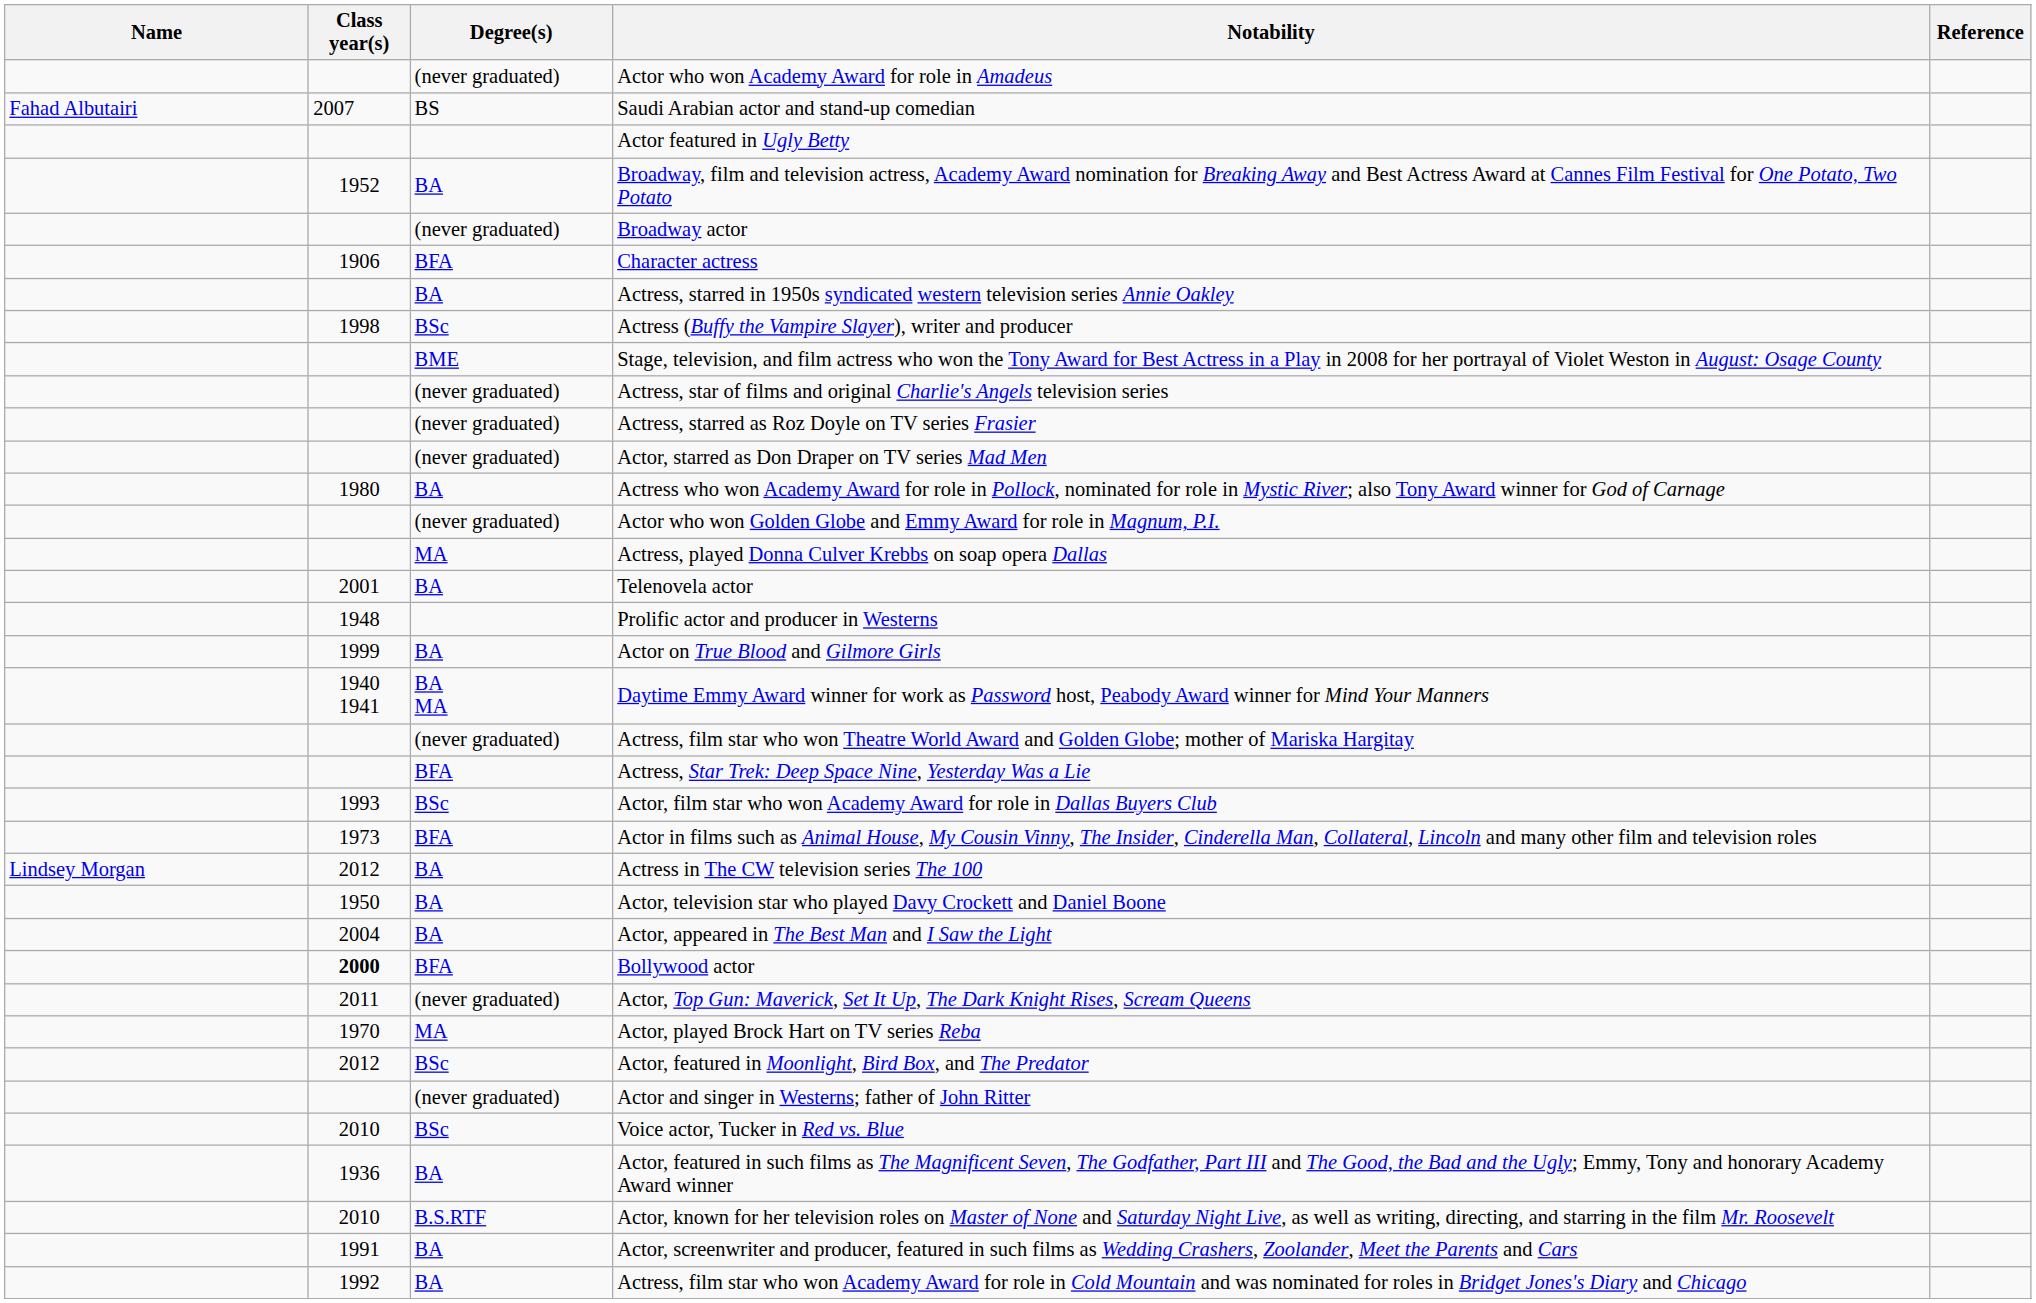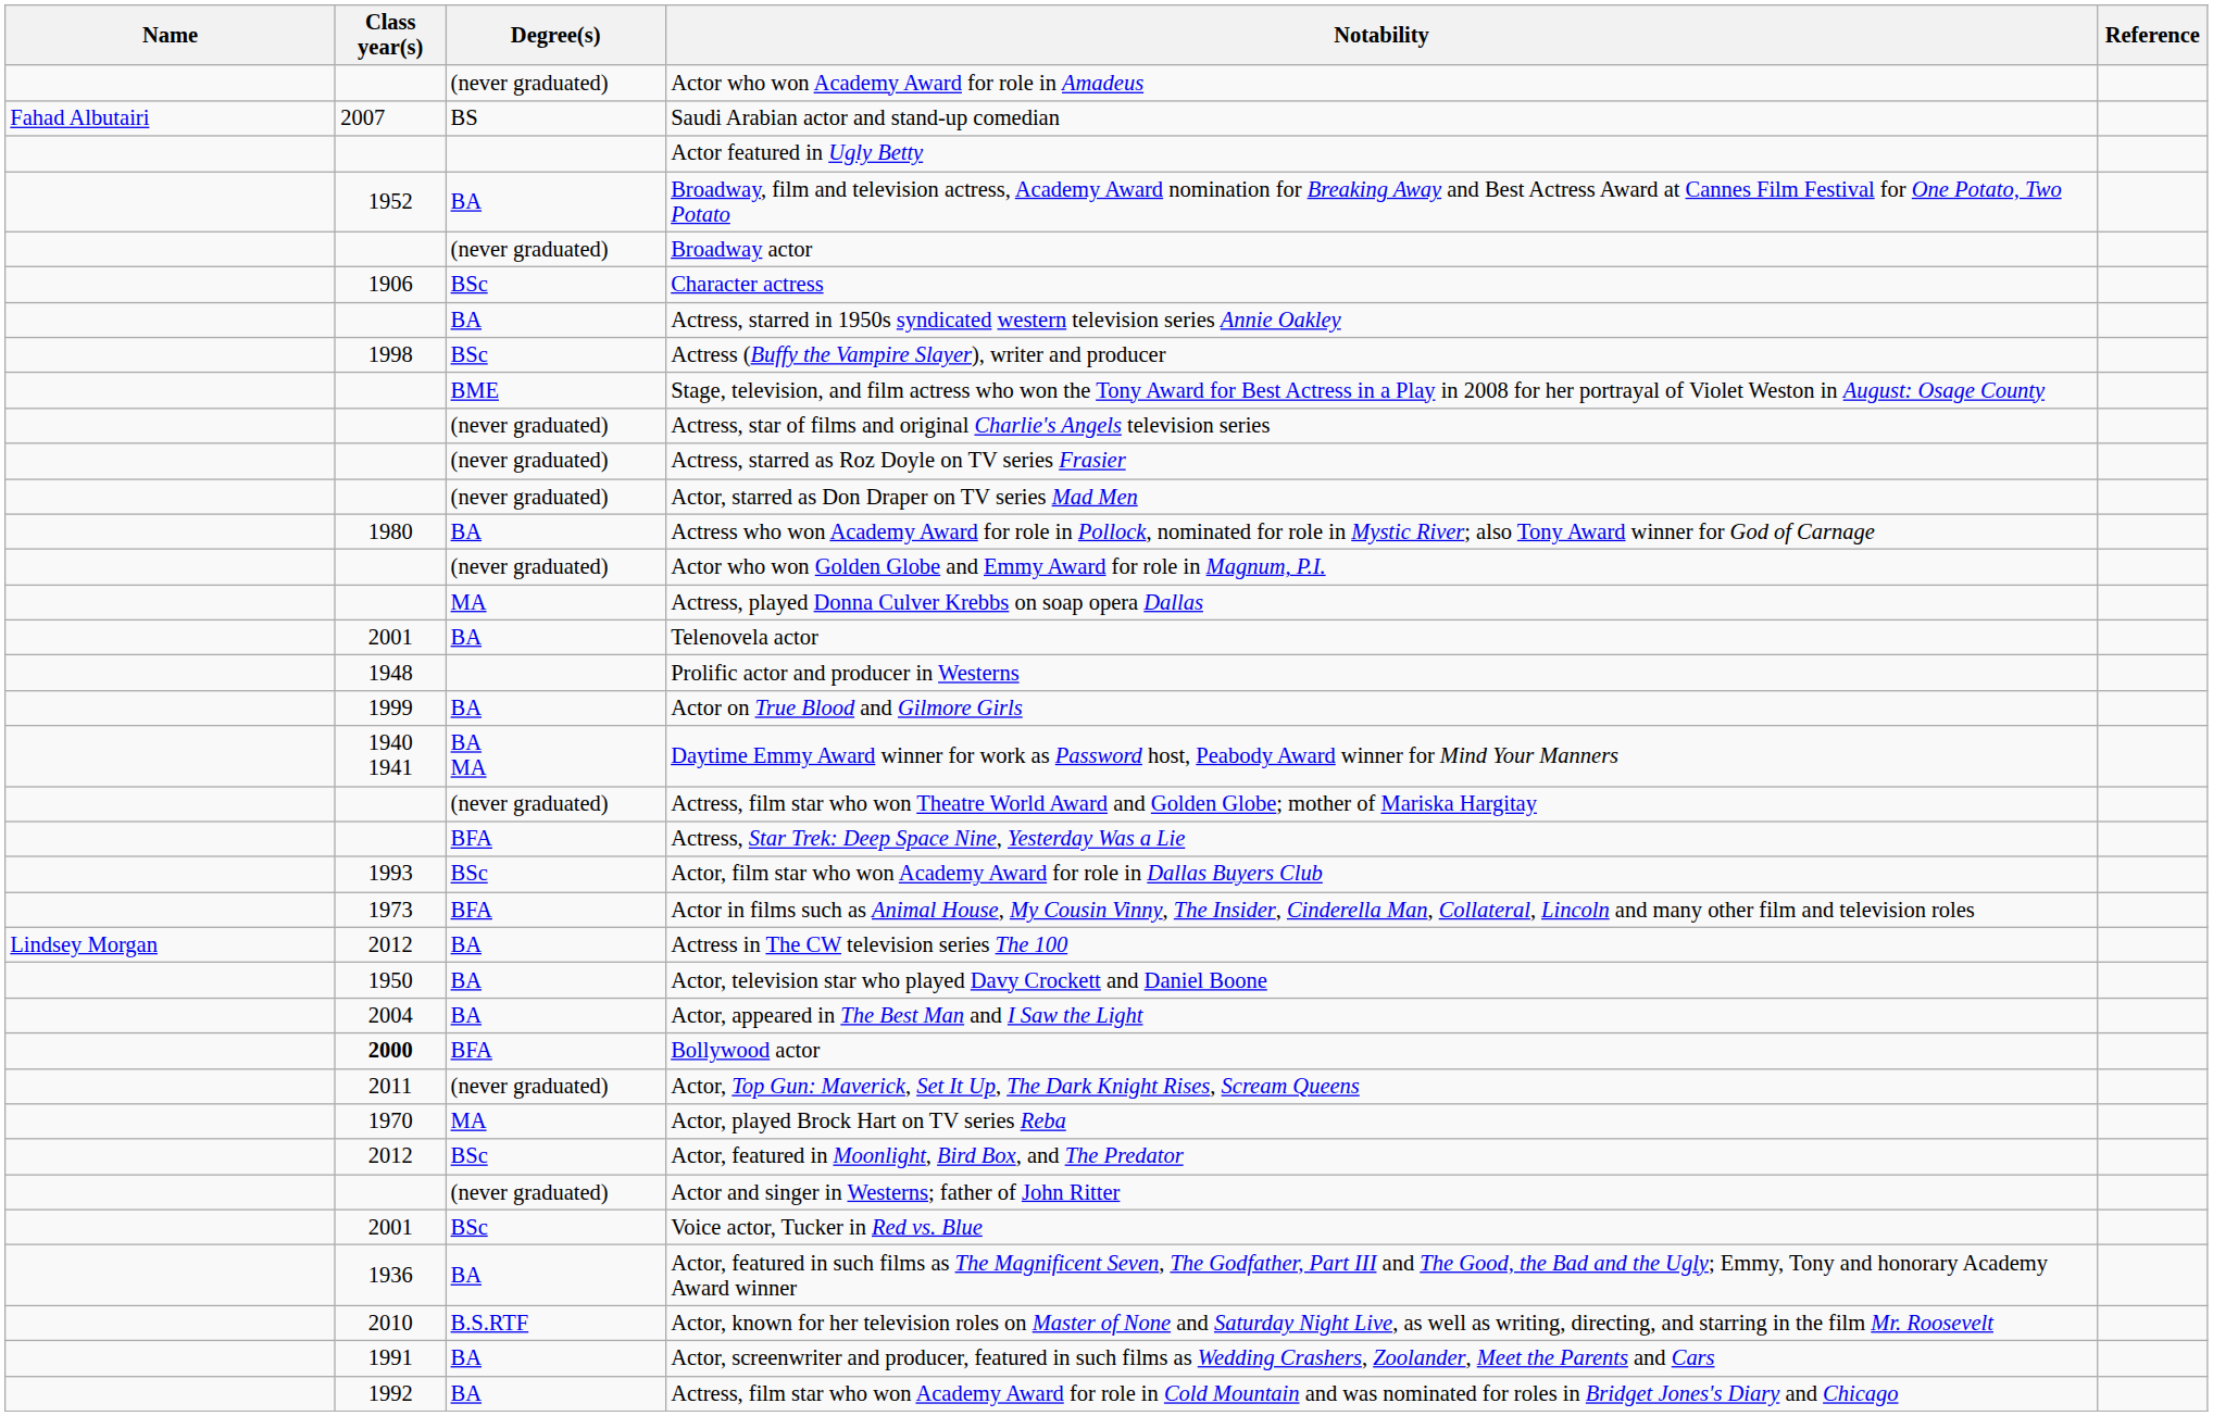Character actress | Degree(s): BFA -> BSc
Voice actor, Tucker in Red vs. Blue | Class year(s): 2010 -> 2001
